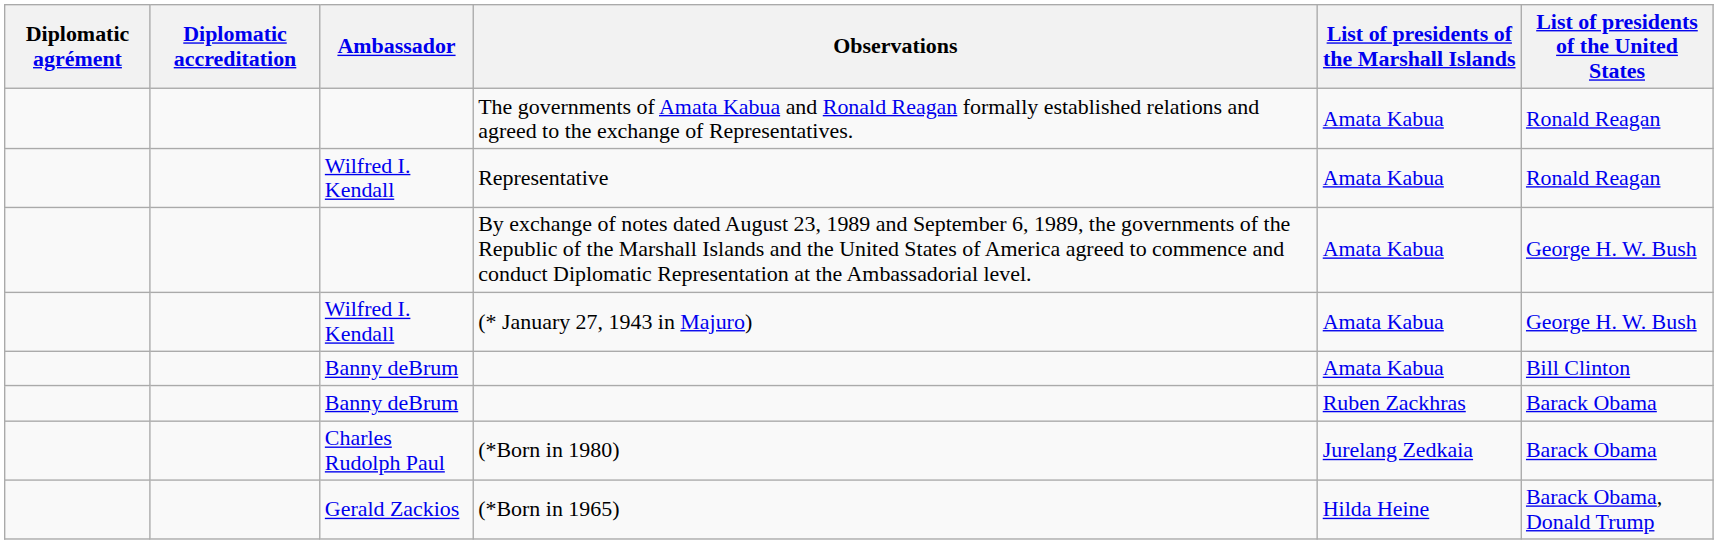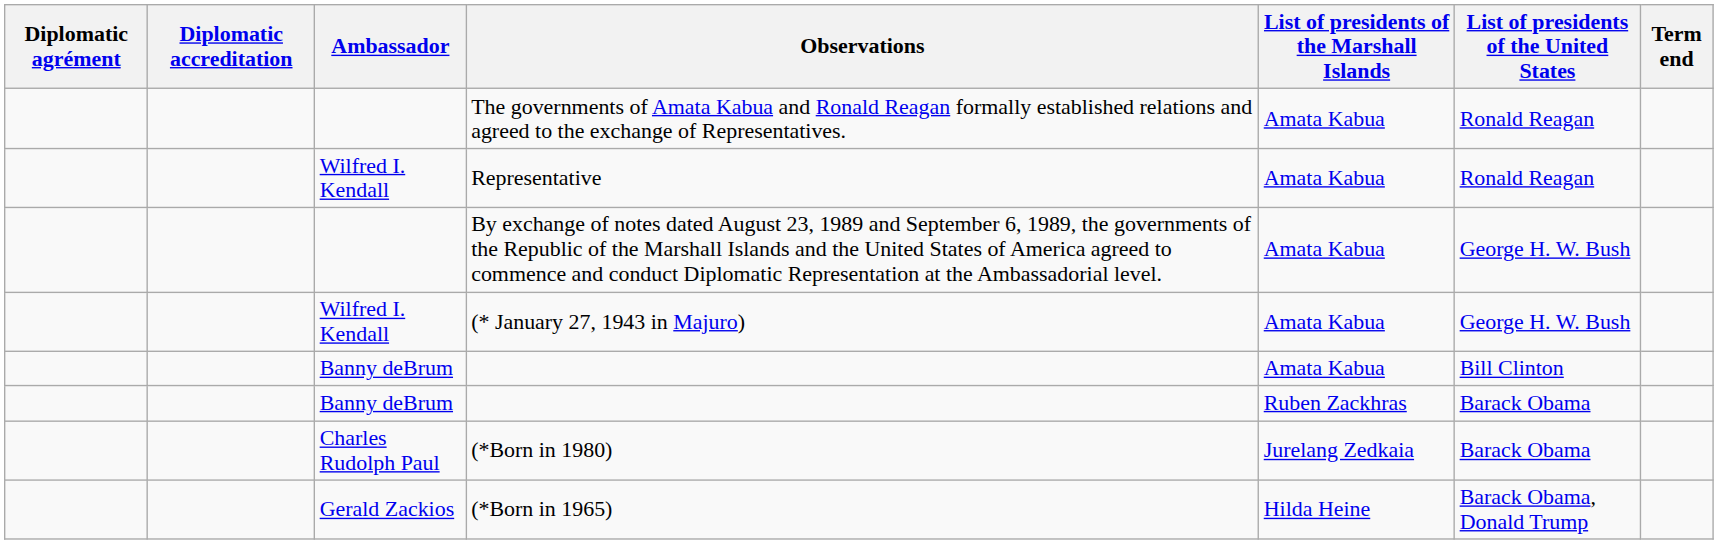+ column: Term end
